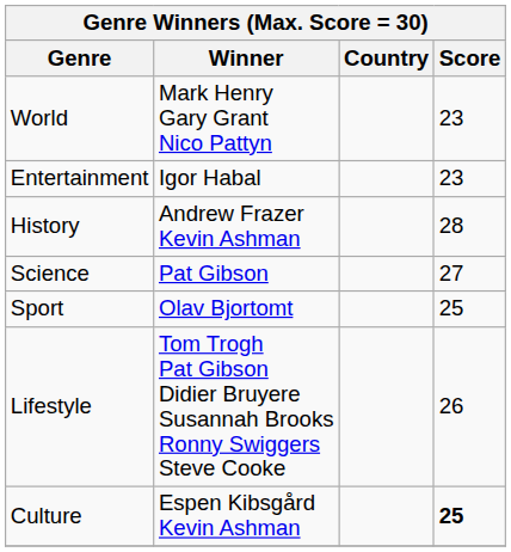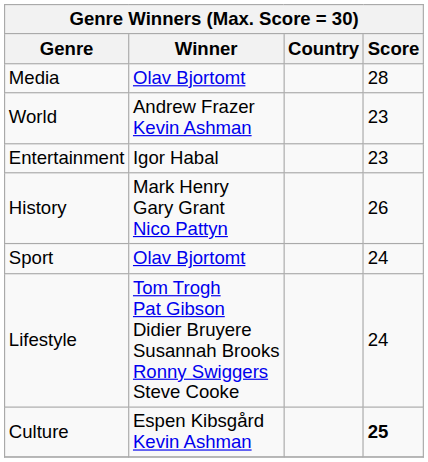+ row: Media | Olav Bjortomt | 28
World | Winner: Mark Henry Gary Grant Nico Pattyn -> Andrew Frazer Kevin Ashman
History | Winner: Andrew Frazer Kevin Ashman -> Mark Henry Gary Grant Nico Pattyn
History | Score: 28 -> 26
- row: Science | Pat Gibson | 27
Sport | Score: 25 -> 24
Lifestyle | Score: 26 -> 24
